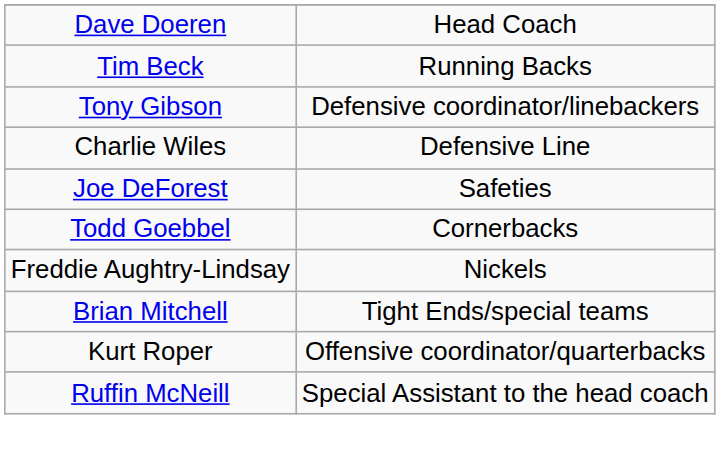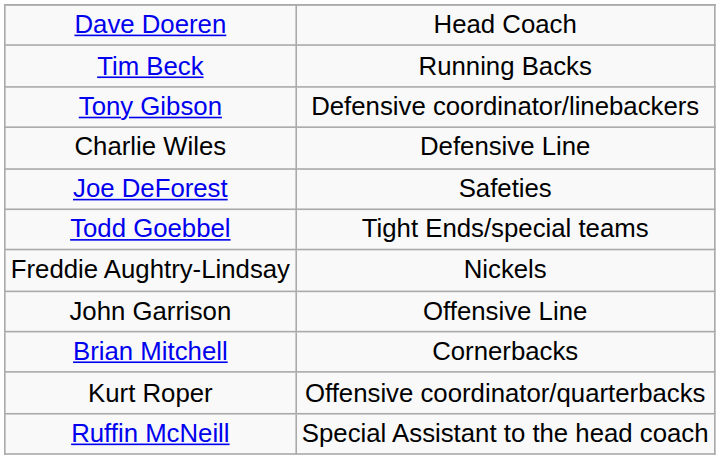Todd Goebbel | column 2: Cornerbacks -> Tight Ends/special teams
+ row: John Garrison | Offensive Line
Brian Mitchell | column 2: Tight Ends/special teams -> Cornerbacks
